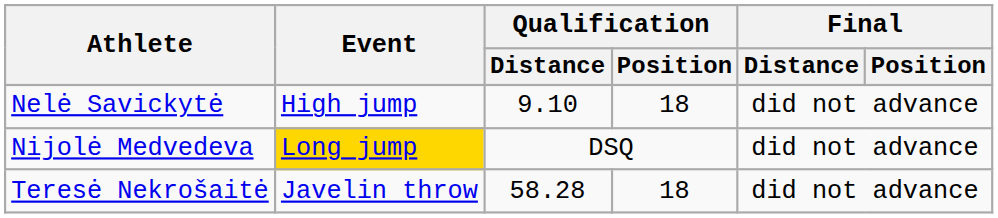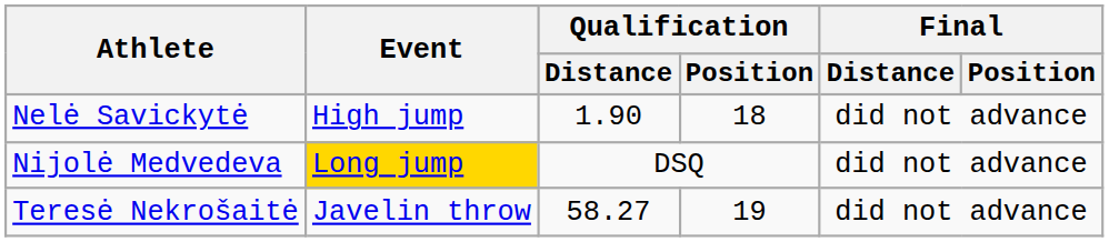Nelė Savickytė | Qualification / Distance: 9.10 -> 1.90
Teresė Nekrošaitė | Qualification / Distance: 58.28 -> 58.27
Teresė Nekrošaitė | Qualification / Position: 18 -> 19
